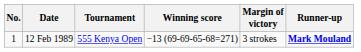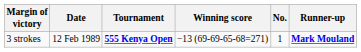columns swapped: No. <-> Margin of victory
12 Feb 1989 | Tournament: normal -> bold
